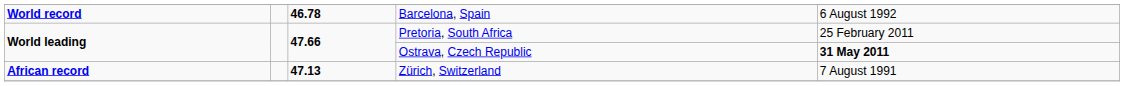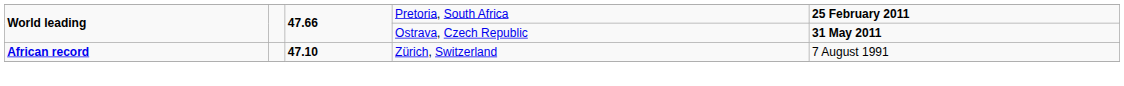- row: World record | 46.78 | Barcelona, Spain | 6 August 1992
Pretoria, South Africa | column 5: normal -> bold
Zürich, Switzerland | column 3: 47.13 -> 47.10
